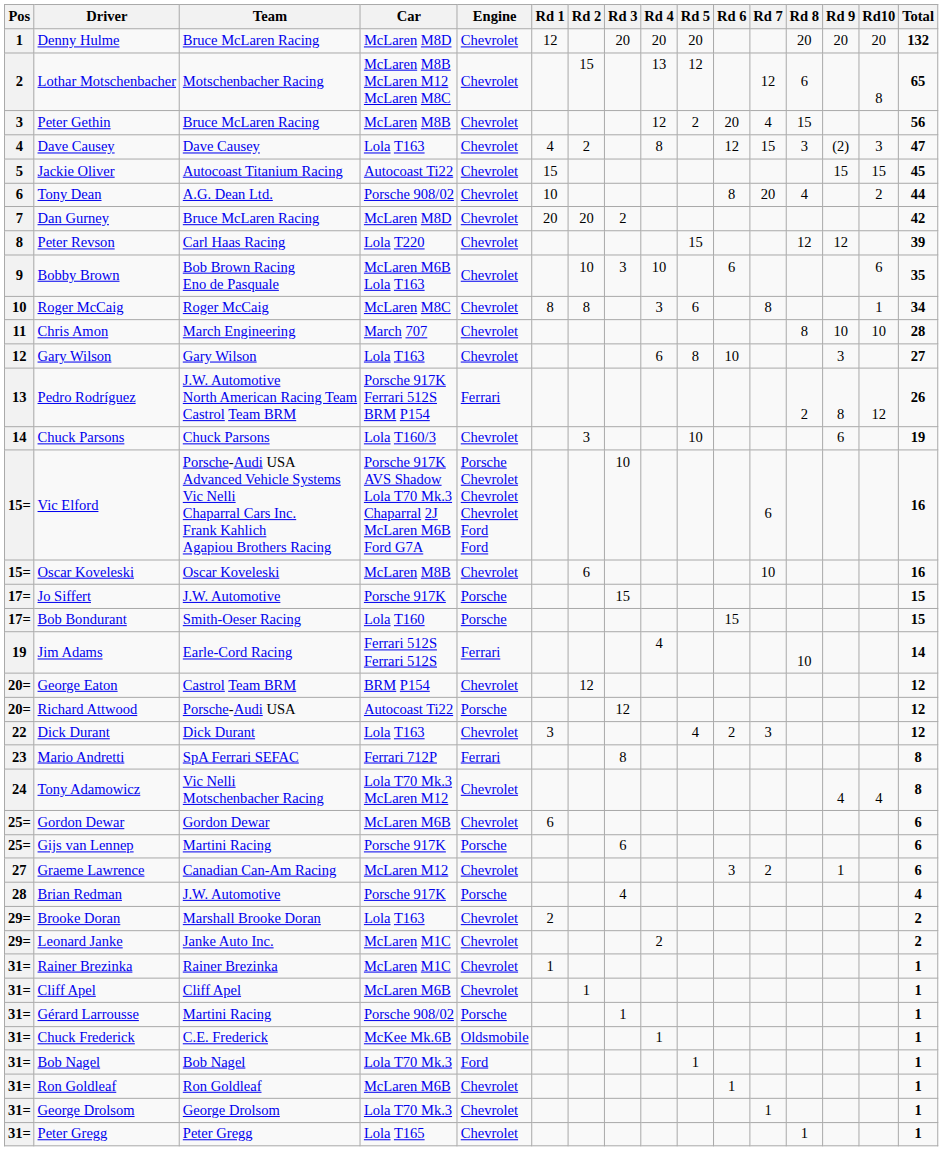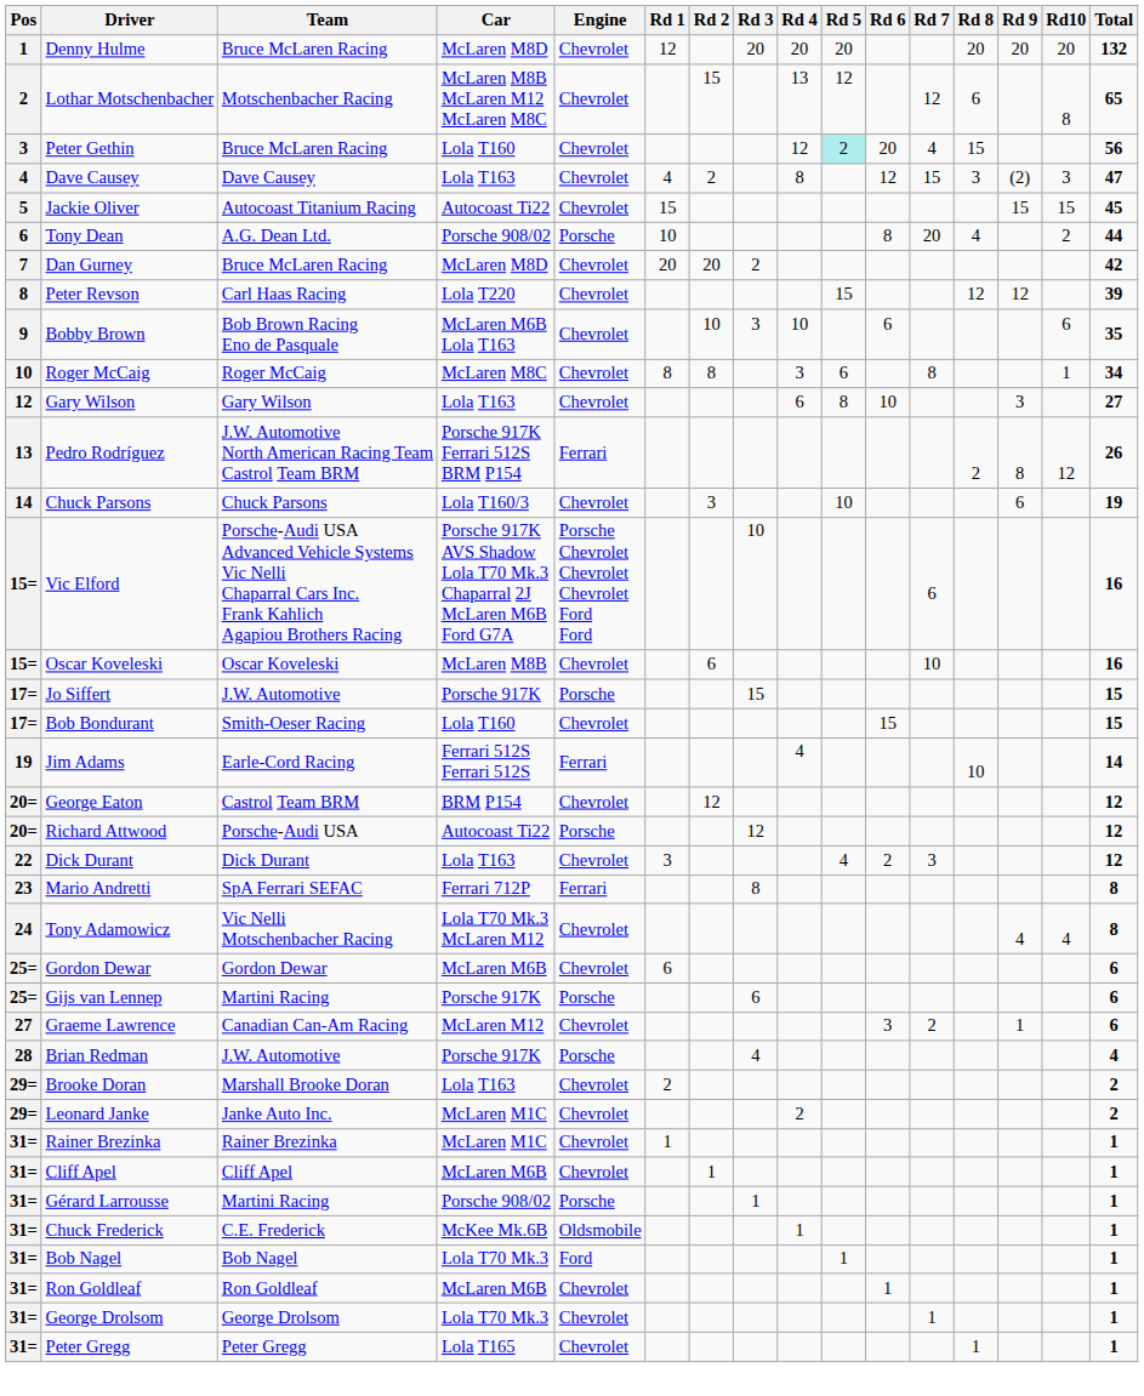Peter Gethin | Car: McLaren M8B -> Lola T160
Peter Gethin | Rd 5: no background -> paleturquoise background
Tony Dean | Engine: Chevrolet -> Porsche
- row: 11 | Chris Amon | March Engineering | March 707 | Chevrolet | 8 | 10 | 10 | 28
Bob Bondurant | Engine: Porsche -> Chevrolet
